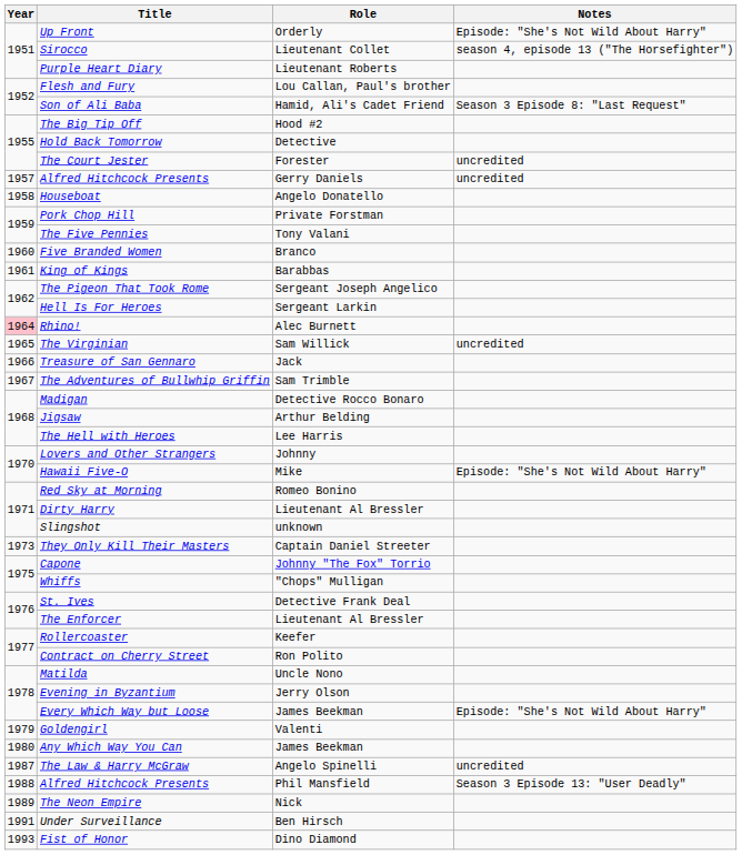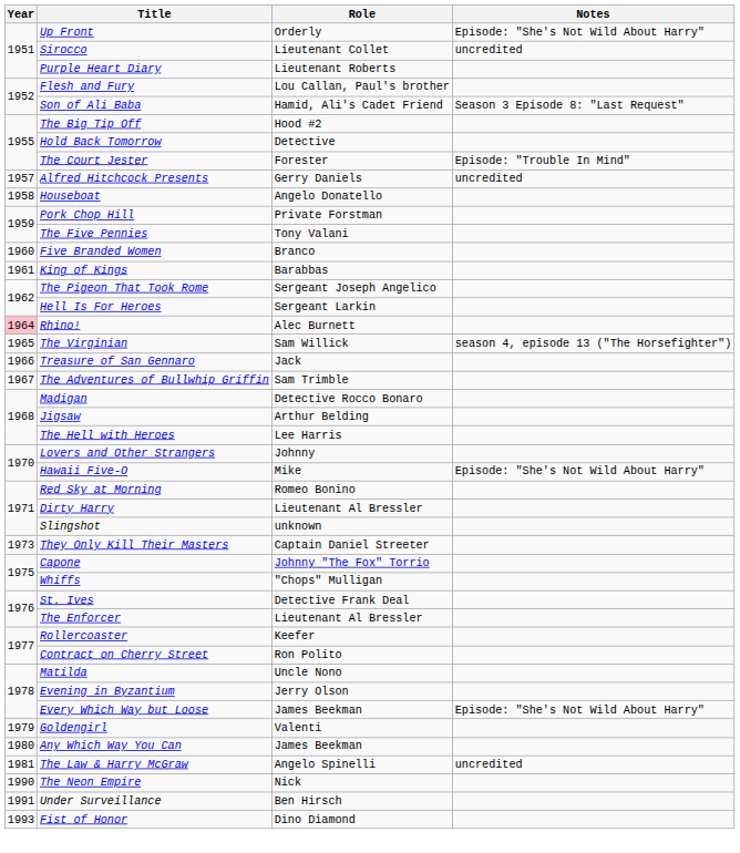Sirocco | Notes: season 4, episode 13 ("The Horsefighter") -> uncredited
The Court Jester | Notes: uncredited -> Episode: "Trouble In Mind"
The Virginian | Notes: uncredited -> season 4, episode 13 ("The Horsefighter")
The Law & Harry McGraw | Year: 1987 -> 1981
- row: 1988 | Alfred Hitchcock Presents | Phil Mansfield | Season 3 Episode 13: "User Deadly"
The Neon Empire | Year: 1989 -> 1990
